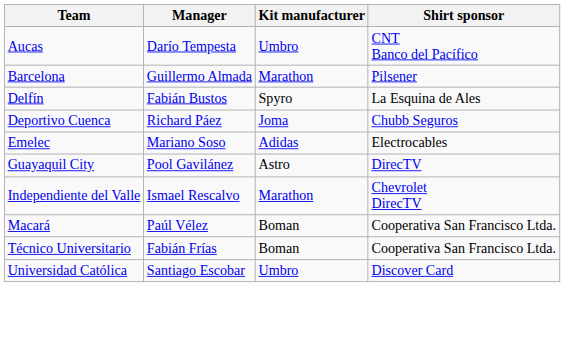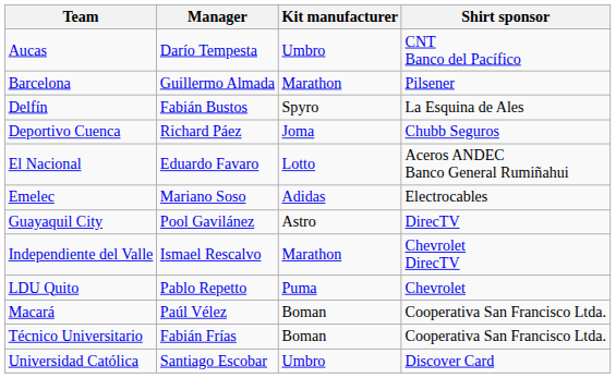+ row: El Nacional | Eduardo Favaro | Lotto | Aceros ANDEC Banco General Rumiñahui
+ row: LDU Quito | Pablo Repetto | Puma | Chevrolet
